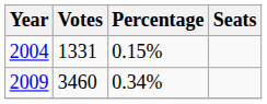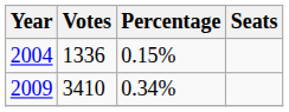2004 | Votes: 1331 -> 1336
2009 | Votes: 3460 -> 3410
